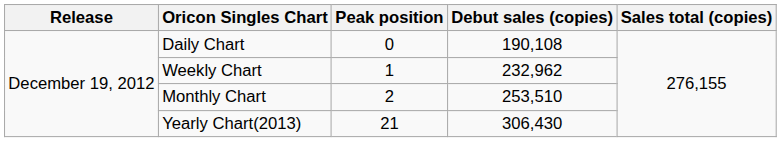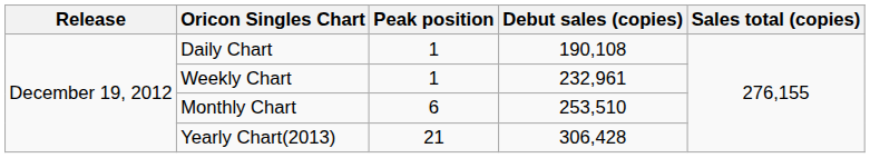Daily Chart | Peak position: 0 -> 1
Weekly Chart | Debut sales (copies): 232,962 -> 232,961
Monthly Chart | Peak position: 2 -> 6
Yearly Chart(2013) | Debut sales (copies): 306,430 -> 306,428
